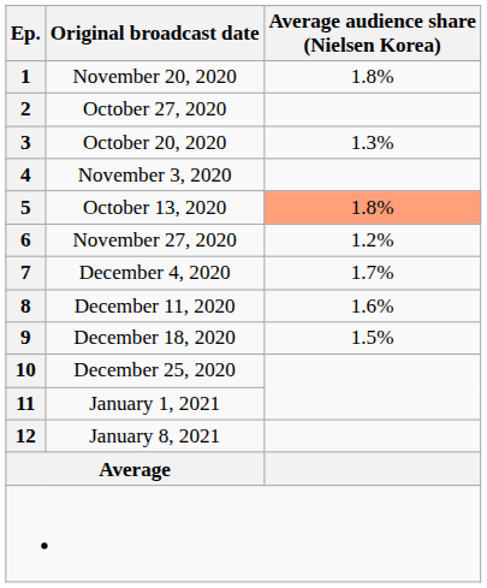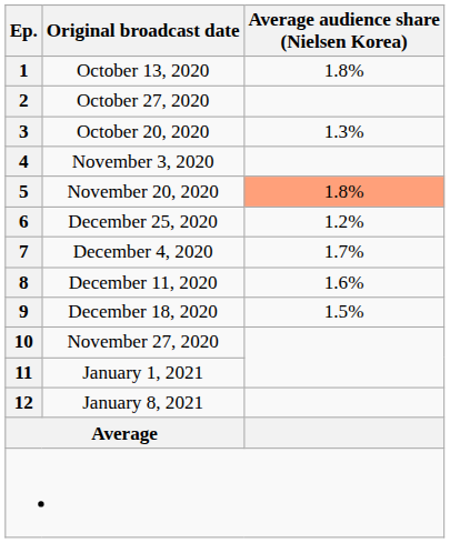1 | Original broadcast date: November 20, 2020 -> October 13, 2020
5 | Original broadcast date: October 13, 2020 -> November 20, 2020
6 | Original broadcast date: November 27, 2020 -> December 25, 2020
10 | Original broadcast date: December 25, 2020 -> November 27, 2020
